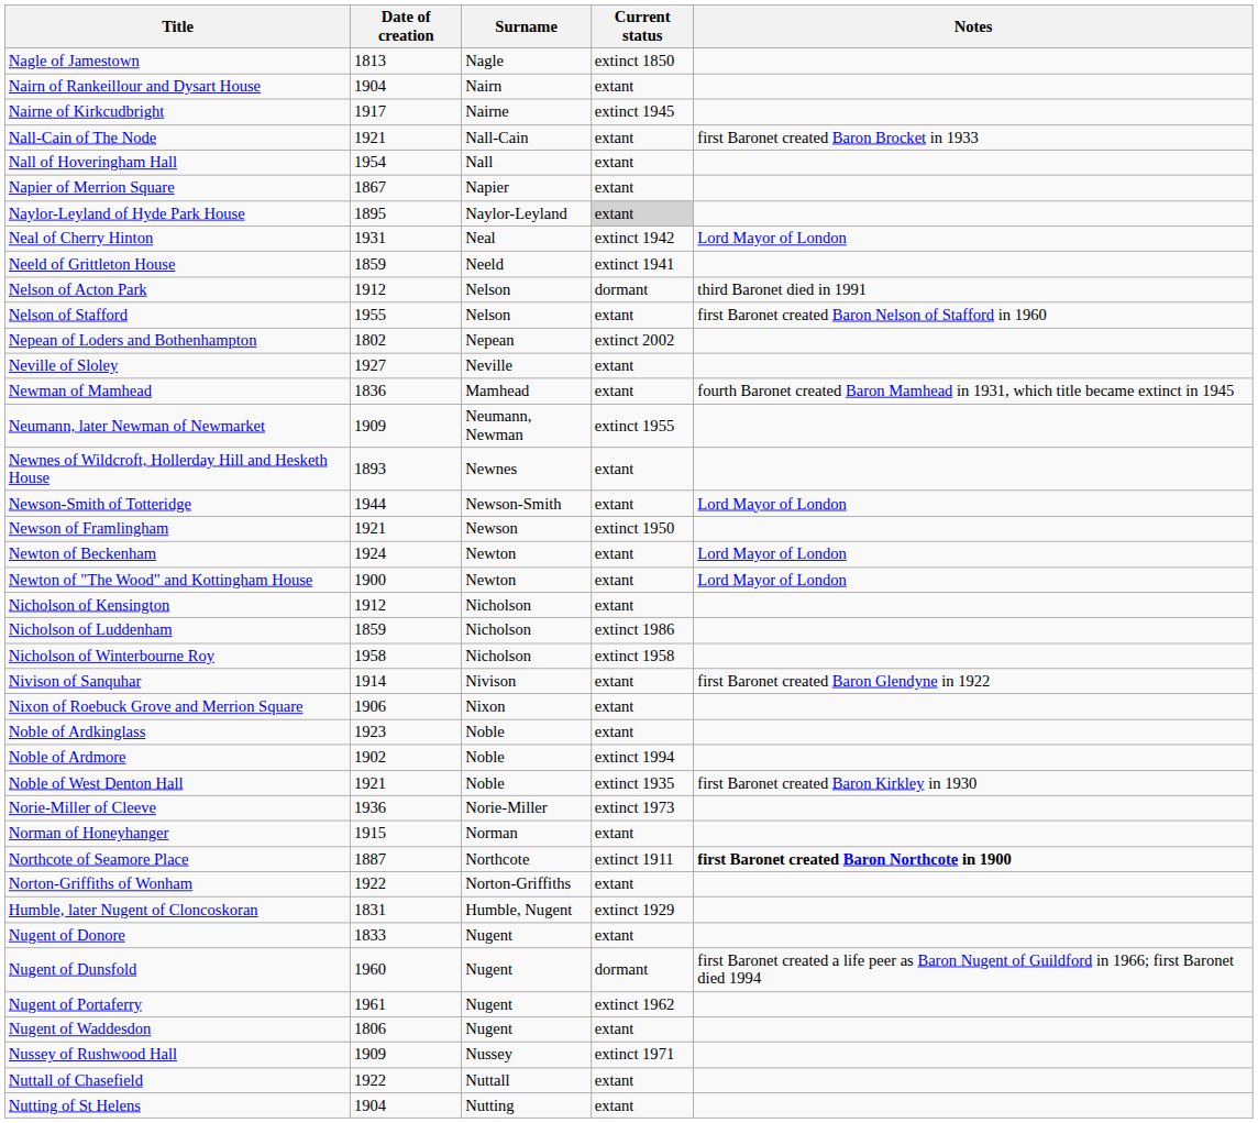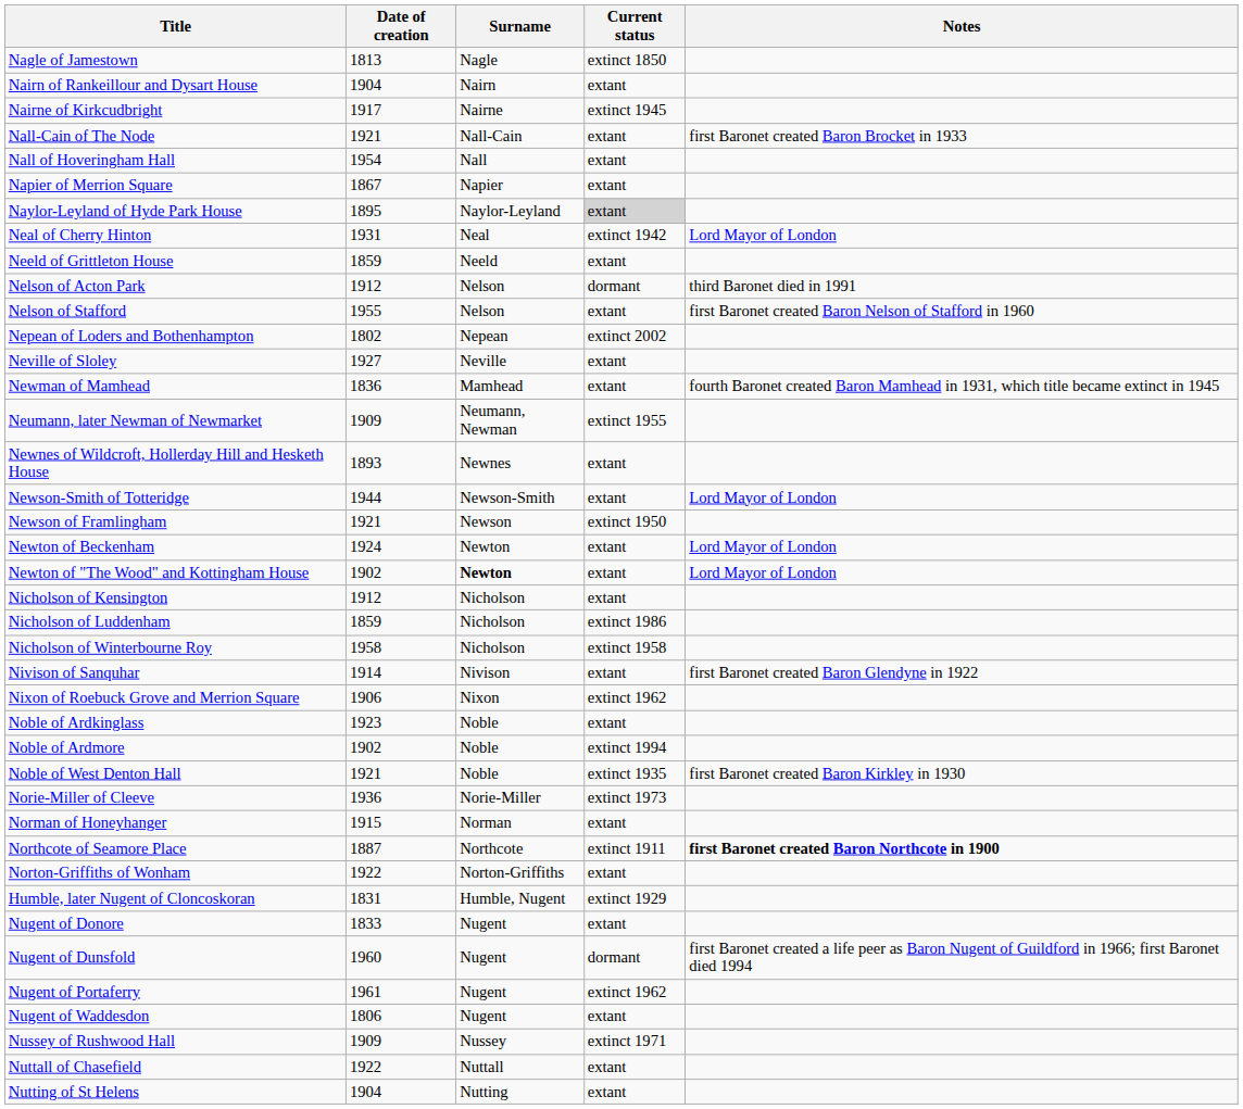Neeld of Grittleton House | Current status: extinct 1941 -> extant
Newton of "The Wood" and Kottingham House | Date of creation: 1900 -> 1902
Newton of "The Wood" and Kottingham House | Surname: normal -> bold
Nixon of Roebuck Grove and Merrion Square | Current status: extant -> extinct 1962
